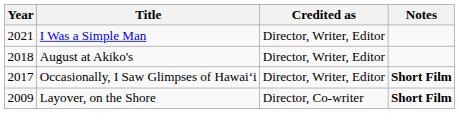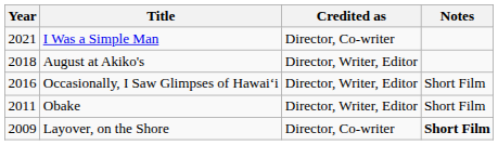I Was a Simple Man | Credited as: Director, Writer, Editor -> Director, Co-writer
Occasionally, I Saw Glimpses of Hawai‘i | Year: 2017 -> 2016
Occasionally, I Saw Glimpses of Hawai‘i | Notes: bold -> normal
+ row: 2011 | Obake | Director, Writer, Editor | Short Film
